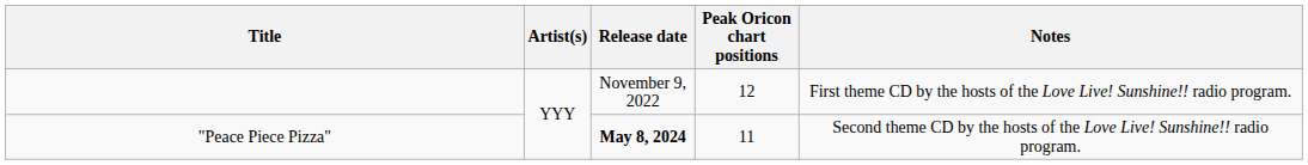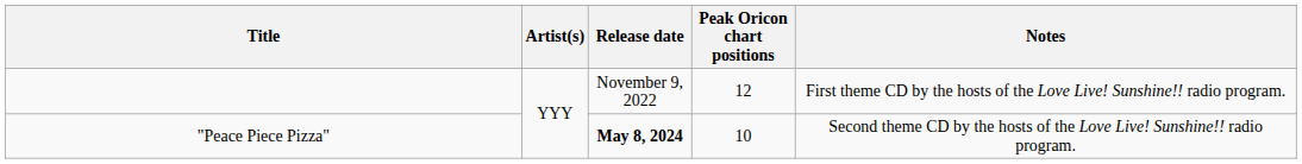"Peace Piece Pizza" | Peak Oricon chart positions: 11 -> 10
